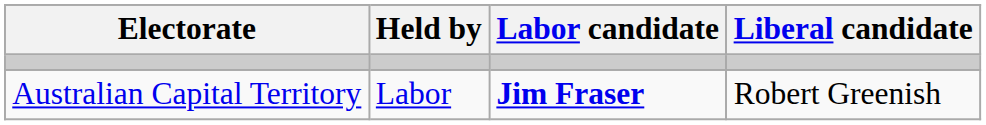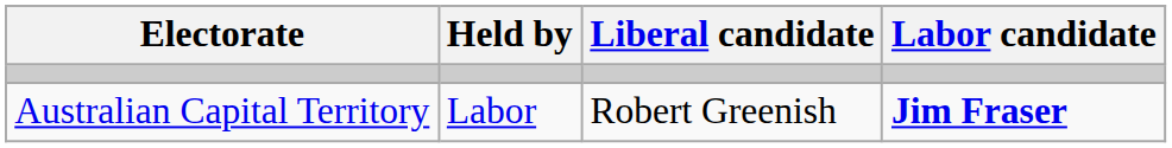columns swapped: Labor candidate <-> Liberal candidate
